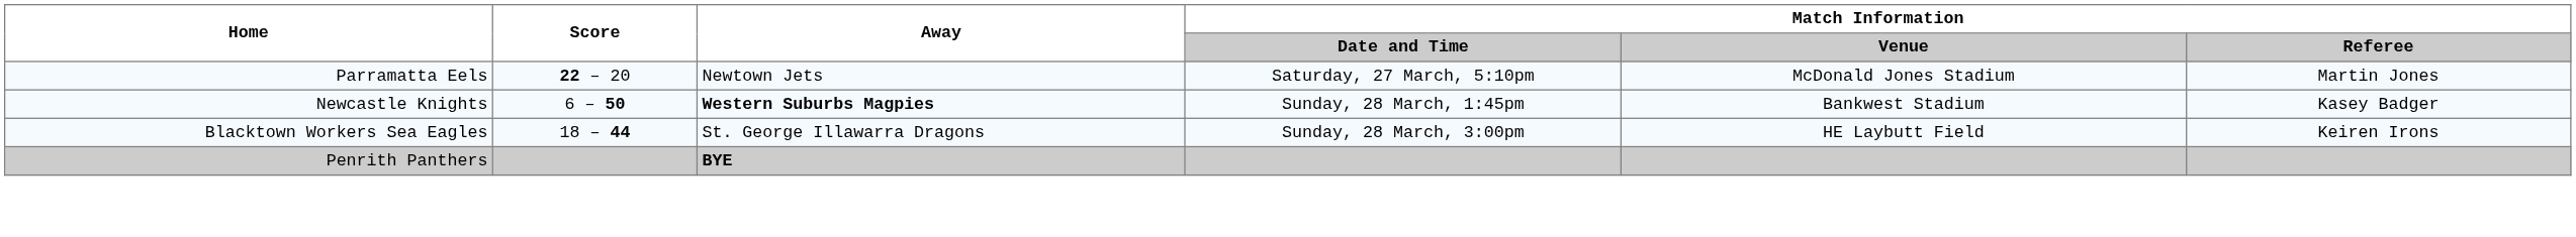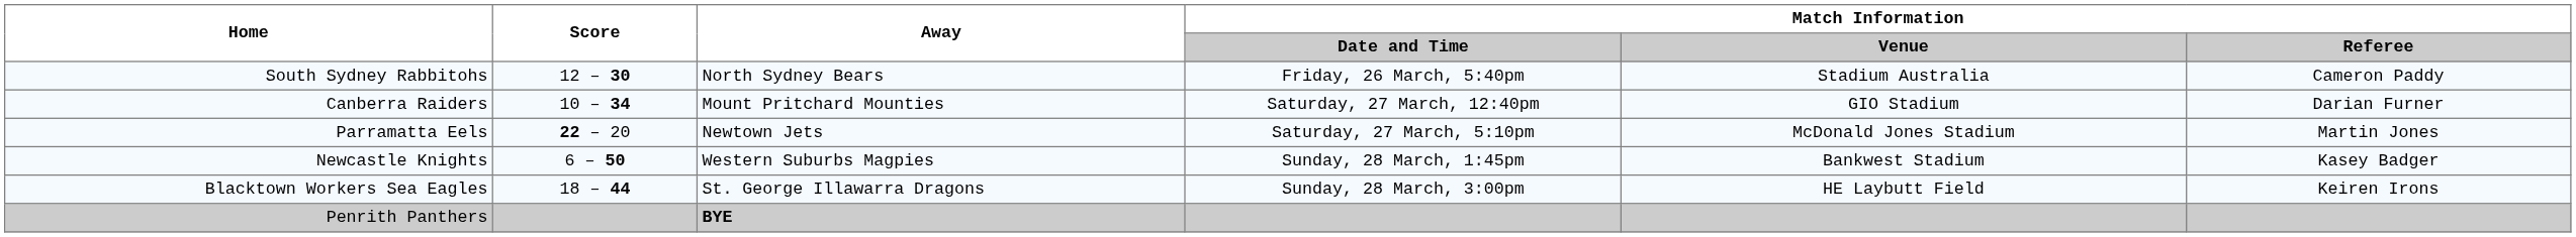+ row: South Sydney Rabbitohs | 12 – 30 | North Sydney Bears | Friday, 26 March, 5:40pm | Stadium Australia | Cameron Paddy
+ row: Canberra Raiders | 10 – 34 | Mount Pritchard Mounties | Saturday, 27 March, 12:40pm | GIO Stadium | Darian Furner
Newcastle Knights | Away: bold -> normal
